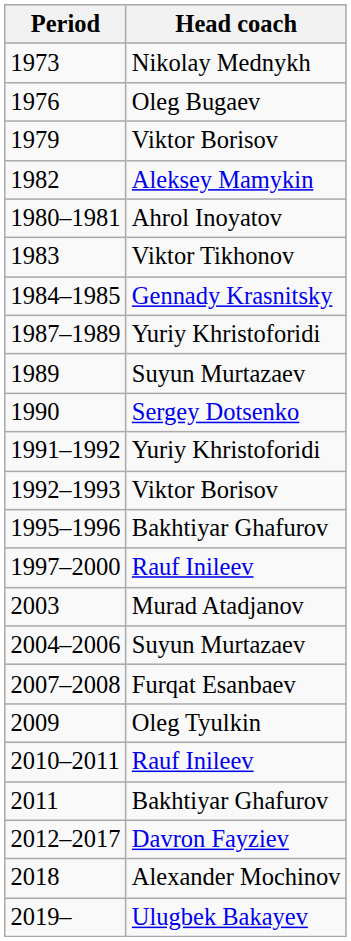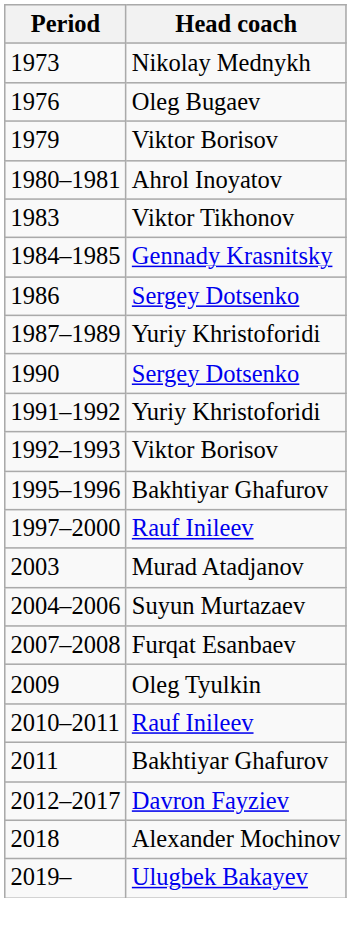- row: 1982 | Aleksey Mamykin
+ row: 1986 | Sergey Dotsenko
- row: 1989 | Suyun Murtazaev
